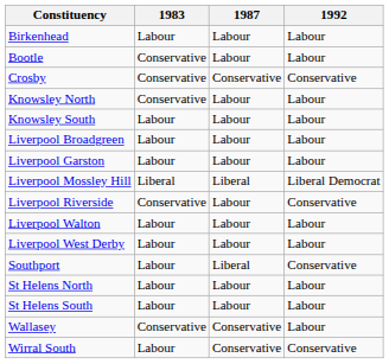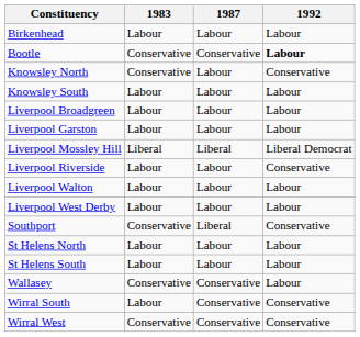Bootle | 1987: Labour -> Conservative
Bootle | 1992: normal -> bold
- row: Crosby | Conservative | Conservative | Conservative
Knowsley North | 1992: Labour -> Conservative
Liverpool Riverside | 1983: Conservative -> Labour
Southport | 1983: Labour -> Conservative
+ row: Wirral West | Conservative | Conservative | Conservative
